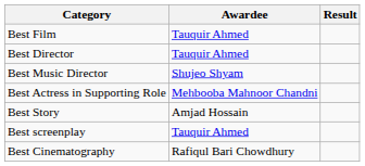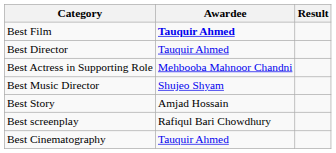Best Film | Awardee: normal -> bold
rows swapped: Best Actress in Supporting Role <-> Best Music Director
Best screenplay | Awardee: Tauquir Ahmed -> Rafiqul Bari Chowdhury
Best Cinematography | Awardee: Rafiqul Bari Chowdhury -> Tauquir Ahmed
